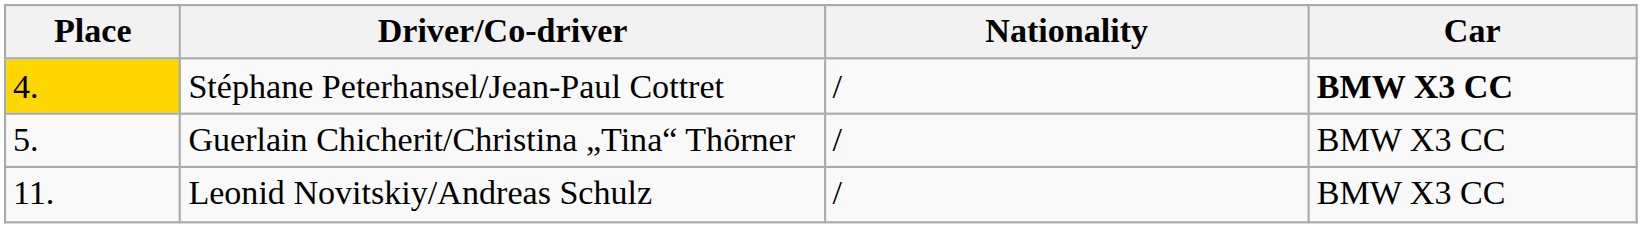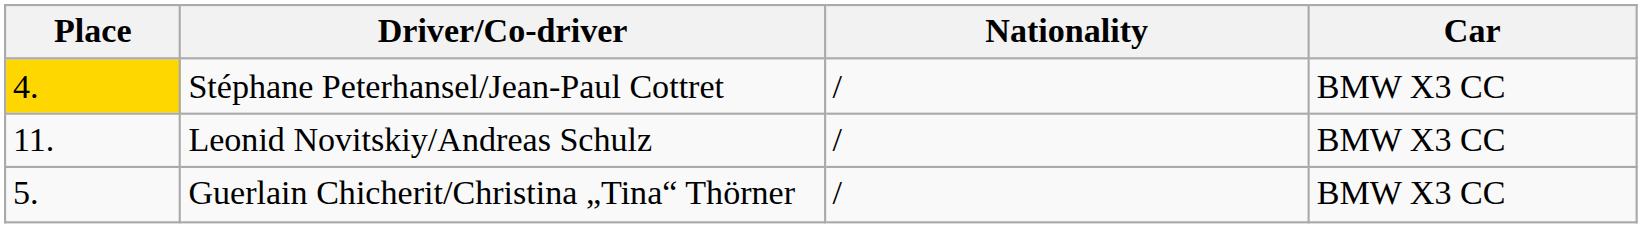Stéphane Peterhansel/Jean-Paul Cottret | Car: bold -> normal
rows swapped: Guerlain Chicherit/Christina „Tina“ Thörner <-> Leonid Novitskiy/Andreas Schulz
